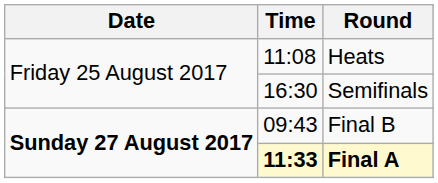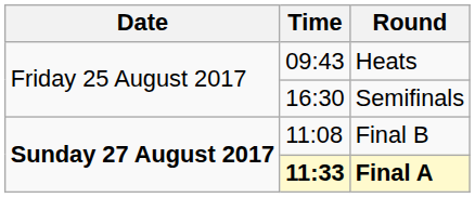Heats | Time: 11:08 -> 09:43
Final B | Time: 09:43 -> 11:08
